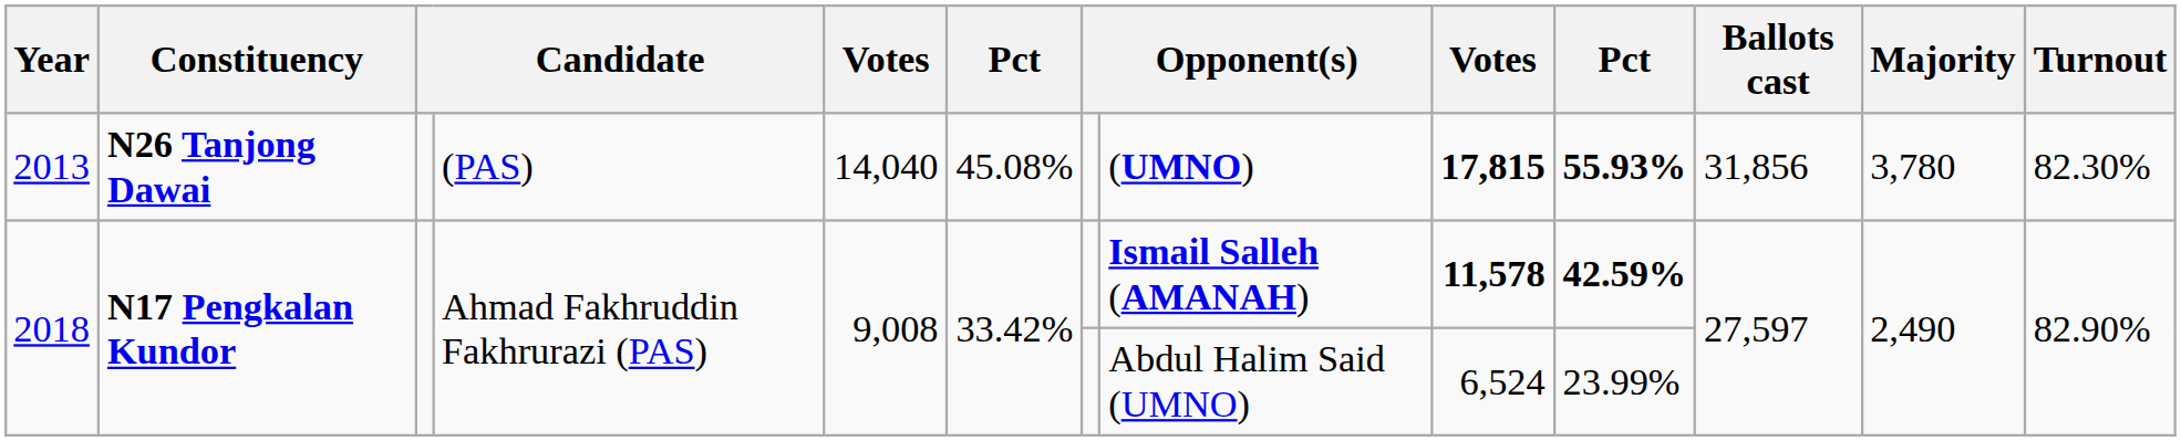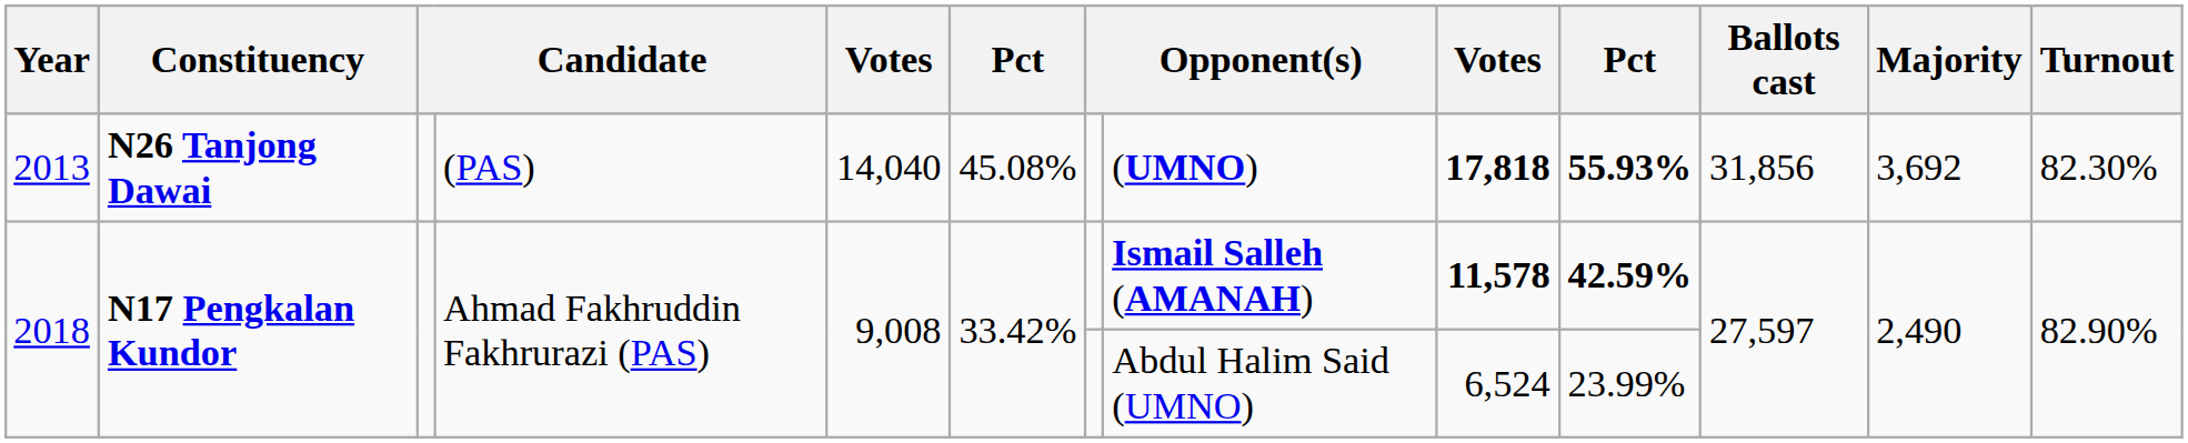2013 | column 9: 17,815 -> 17,818
2013 | Majority: 3,780 -> 3,692
